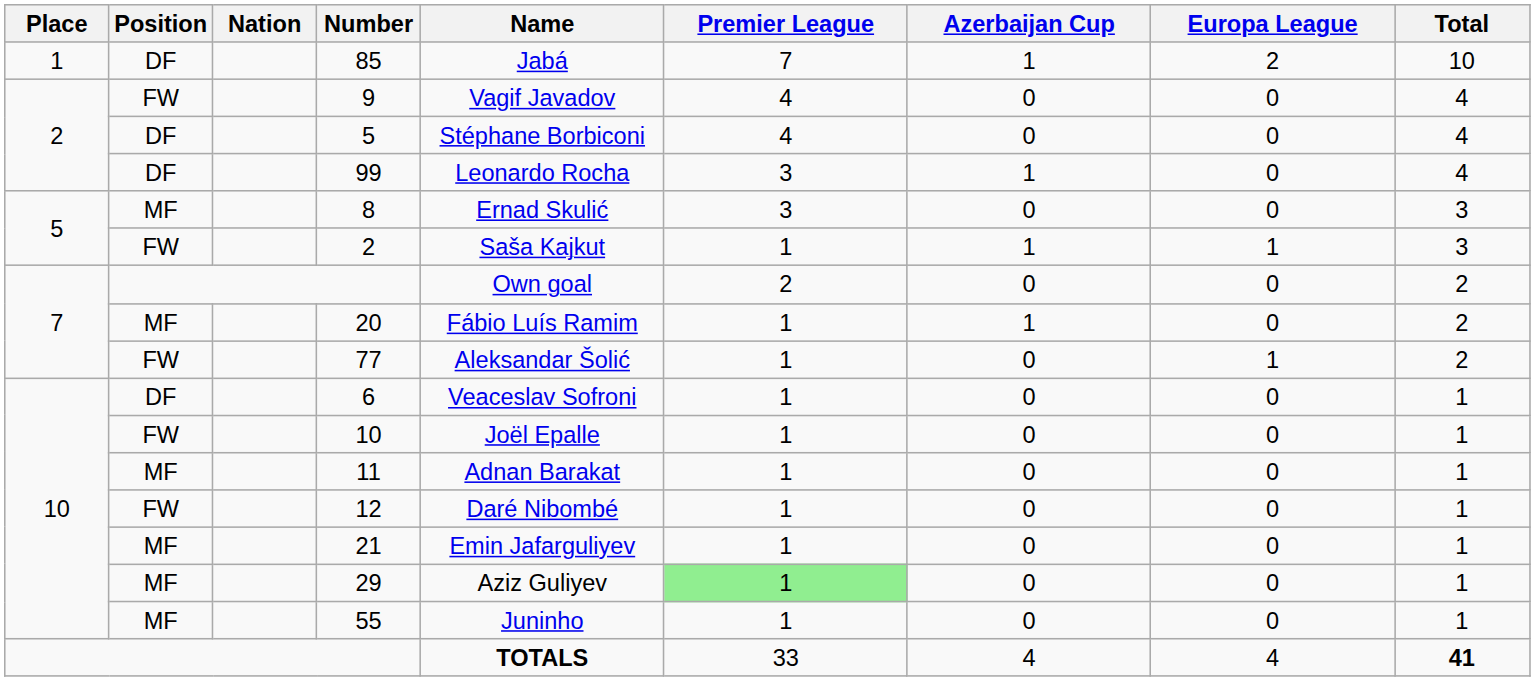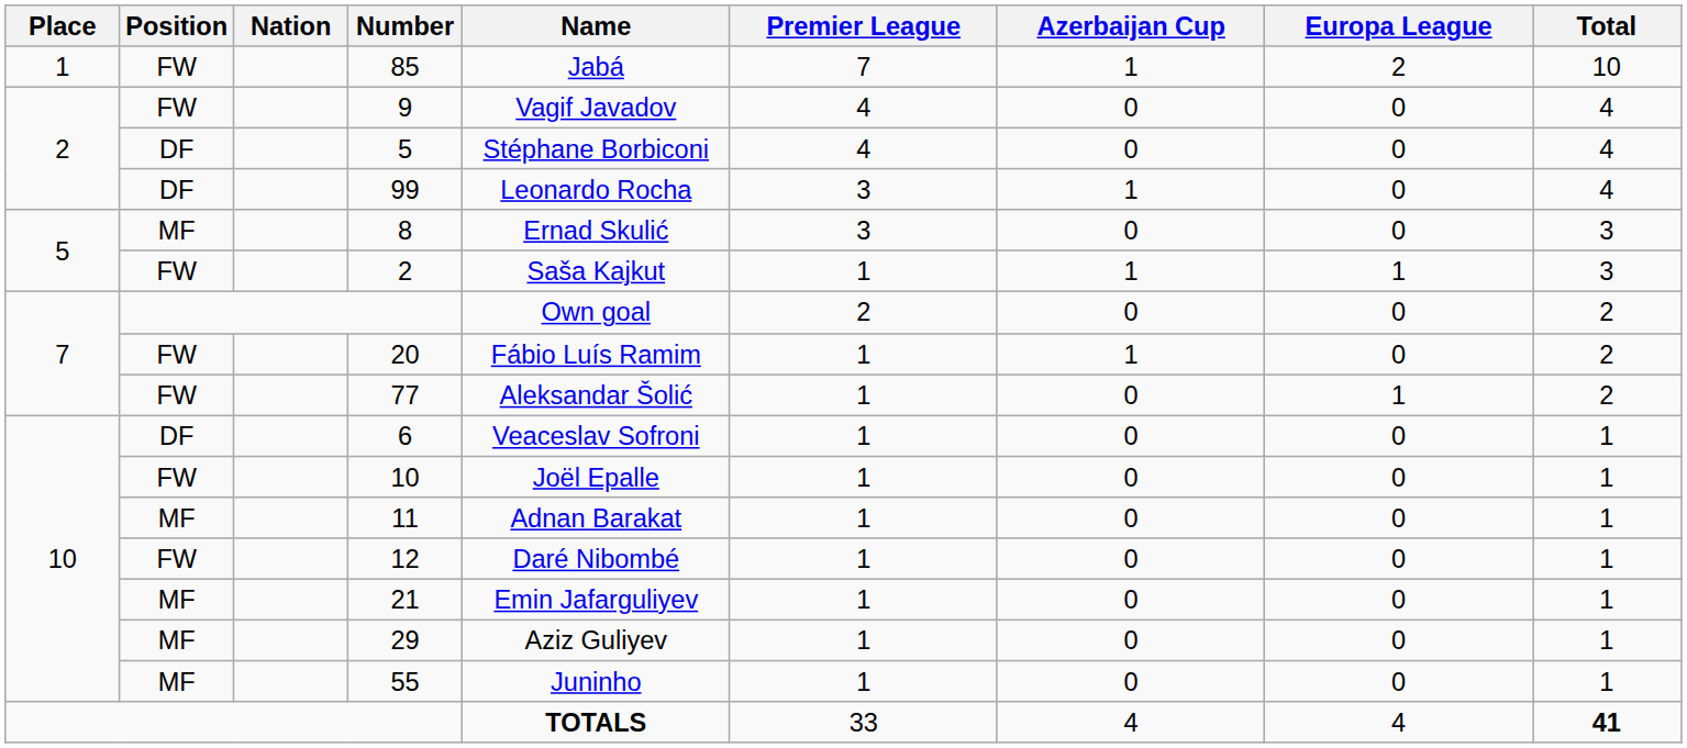85 | Position: DF -> FW
20 | Position: MF -> FW
29 | Premier League: lightgreen background -> no background
